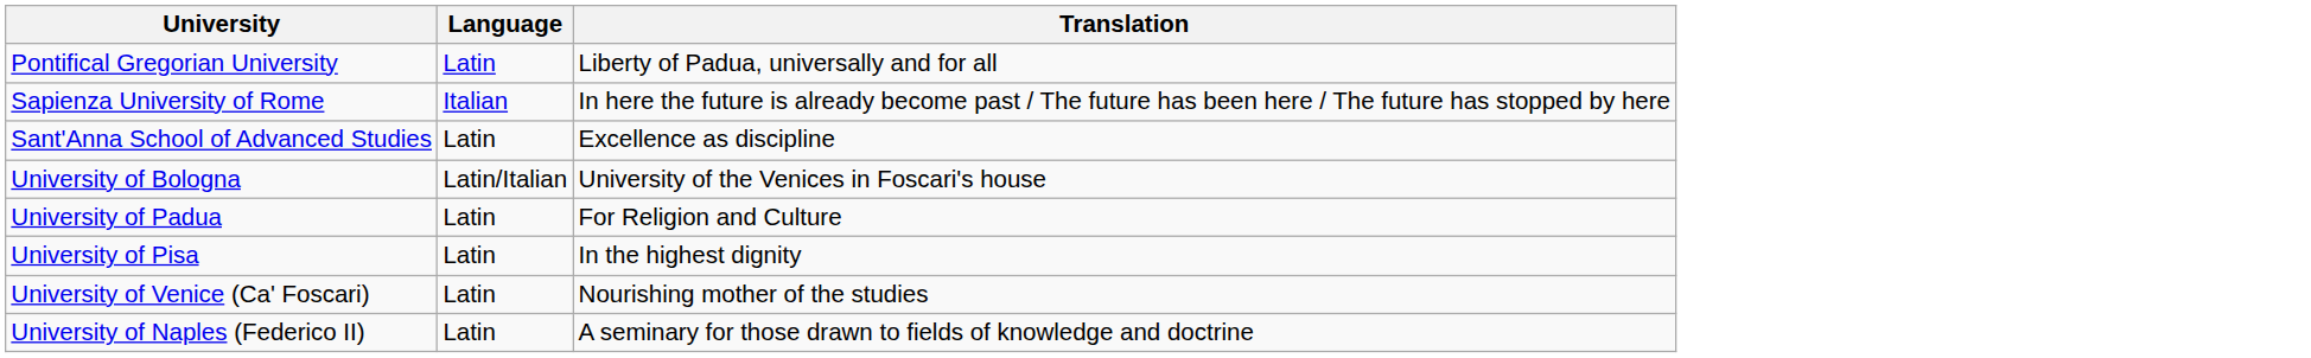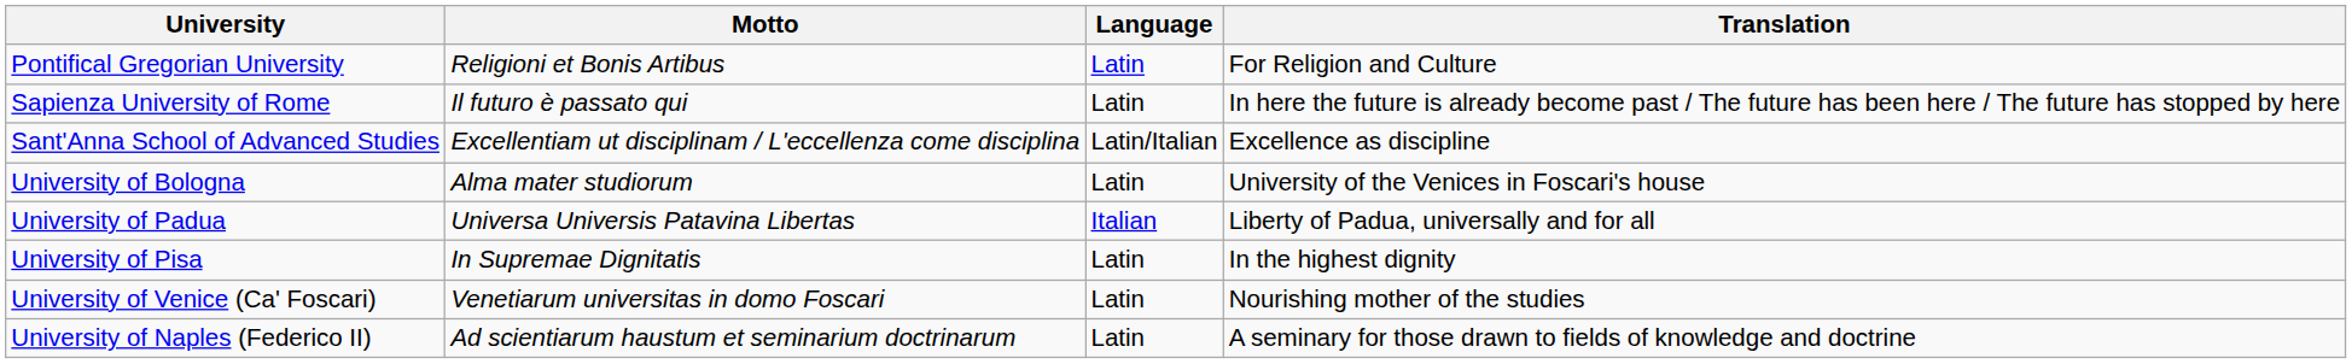+ column: Motto | Religioni et Bonis Artibus | Il futuro è passato qui | Excellentiam ut disciplinam / L'eccellenza come disciplina | Alma mater studiorum | Universa Universis Patavina Libertas | In Supremae Dignitatis | Venetiarum universitas in domo Foscari | Ad scientiarum haustum et seminarium doctrinarum
Pontifical Gregorian University | Translation: Liberty of Padua, universally and for all -> For Religion and Culture
Sapienza University of Rome | Language: Italian -> Latin
Sant'Anna School of Advanced Studies | Language: Latin -> Latin/Italian
University of Bologna | Language: Latin/Italian -> Latin
University of Padua | Language: Latin -> Italian
University of Padua | Translation: For Religion and Culture -> Liberty of Padua, universally and for all
